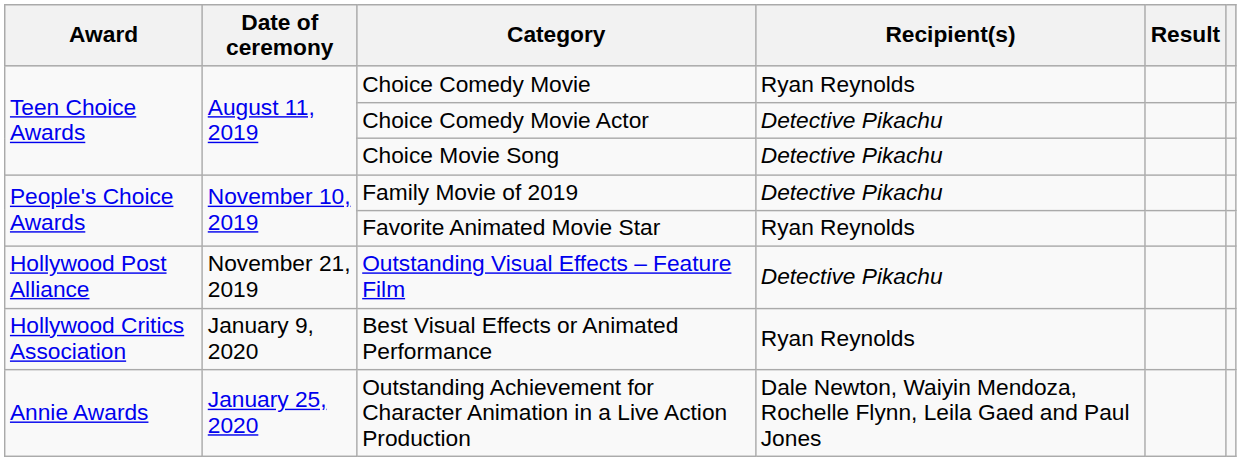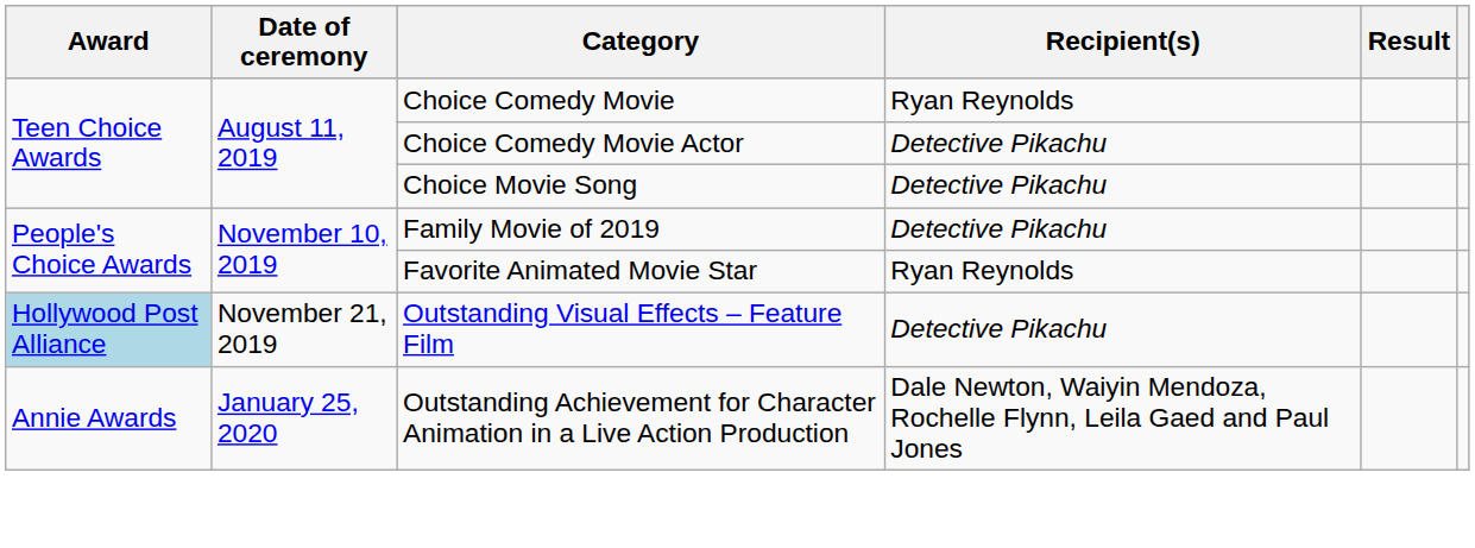Outstanding Visual Effects – Feature Film | Award: no background -> lightblue background
- row: Hollywood Critics Association | January 9, 2020 | Best Visual Effects or Animated Performance | Ryan Reynolds
